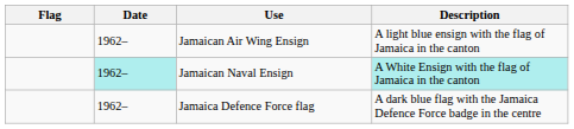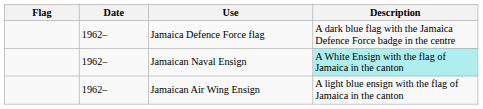rows swapped: Jamaica Defence Force flag <-> Jamaican Air Wing Ensign
Jamaican Naval Ensign | Date: paleturquoise background -> no background
